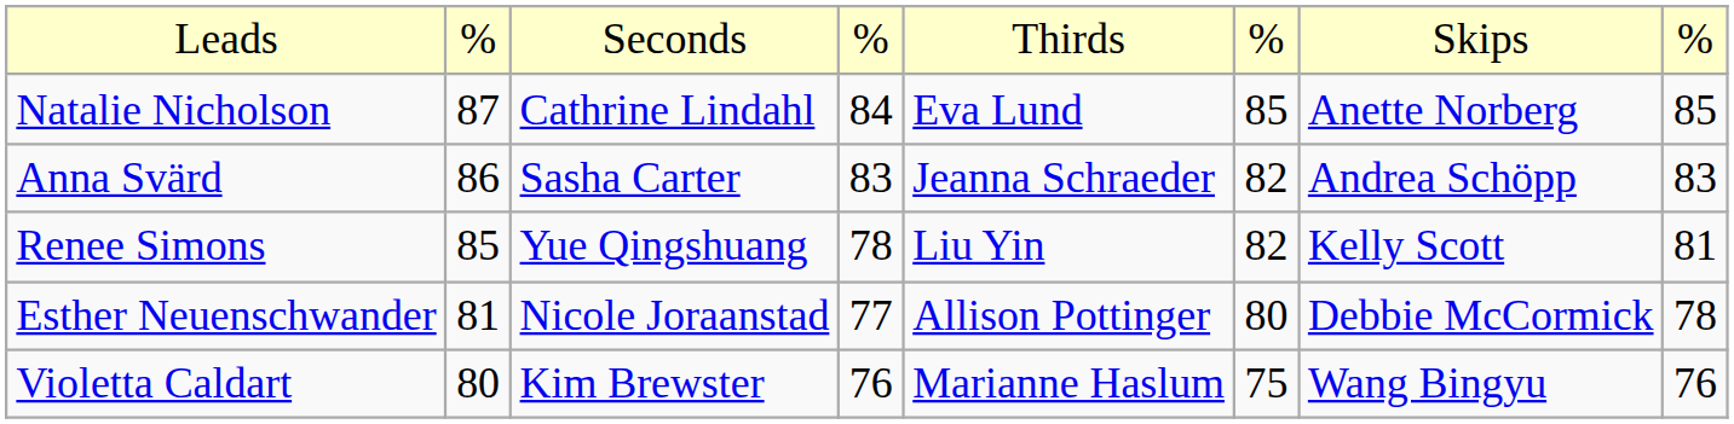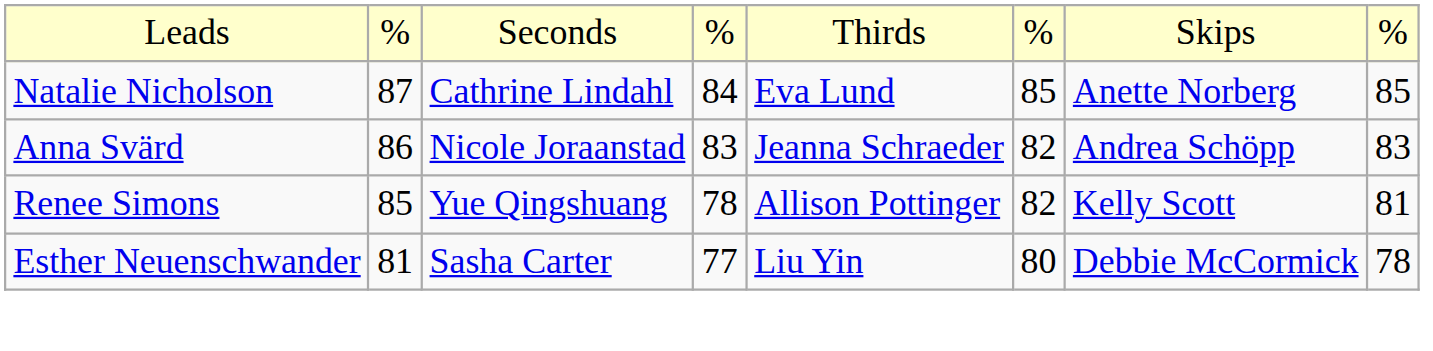Anna Svärd | column 3: Sasha Carter -> Nicole Joraanstad
Renee Simons | column 5: Liu Yin -> Allison Pottinger
Esther Neuenschwander | column 3: Nicole Joraanstad -> Sasha Carter
Esther Neuenschwander | column 5: Allison Pottinger -> Liu Yin
- row: Violetta Caldart | 80 | Kim Brewster | 76 | Marianne Haslum | 75 | Wang Bingyu | 76
